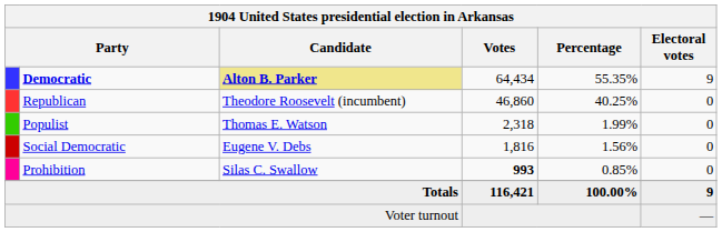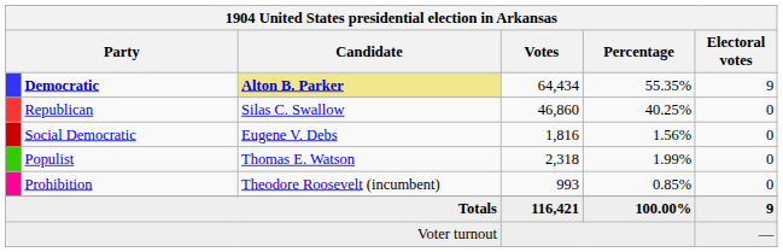Republican | Candidate: Theodore Roosevelt (incumbent) -> Silas C. Swallow
rows swapped: Populist <-> Social Democratic
Prohibition | Candidate: Silas C. Swallow -> Theodore Roosevelt (incumbent)
Prohibition | Votes: bold -> normal
